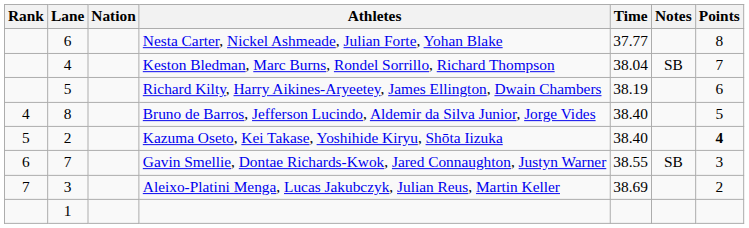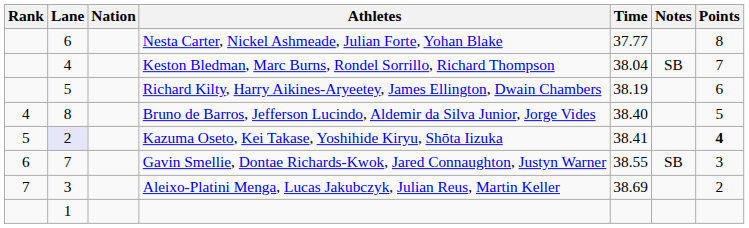Kazuma Oseto, Kei Takase, Yoshihide Kiryu, Shōta Iizuka | Lane: no background -> lavender background
Kazuma Oseto, Kei Takase, Yoshihide Kiryu, Shōta Iizuka | Time: 38.40 -> 38.41
